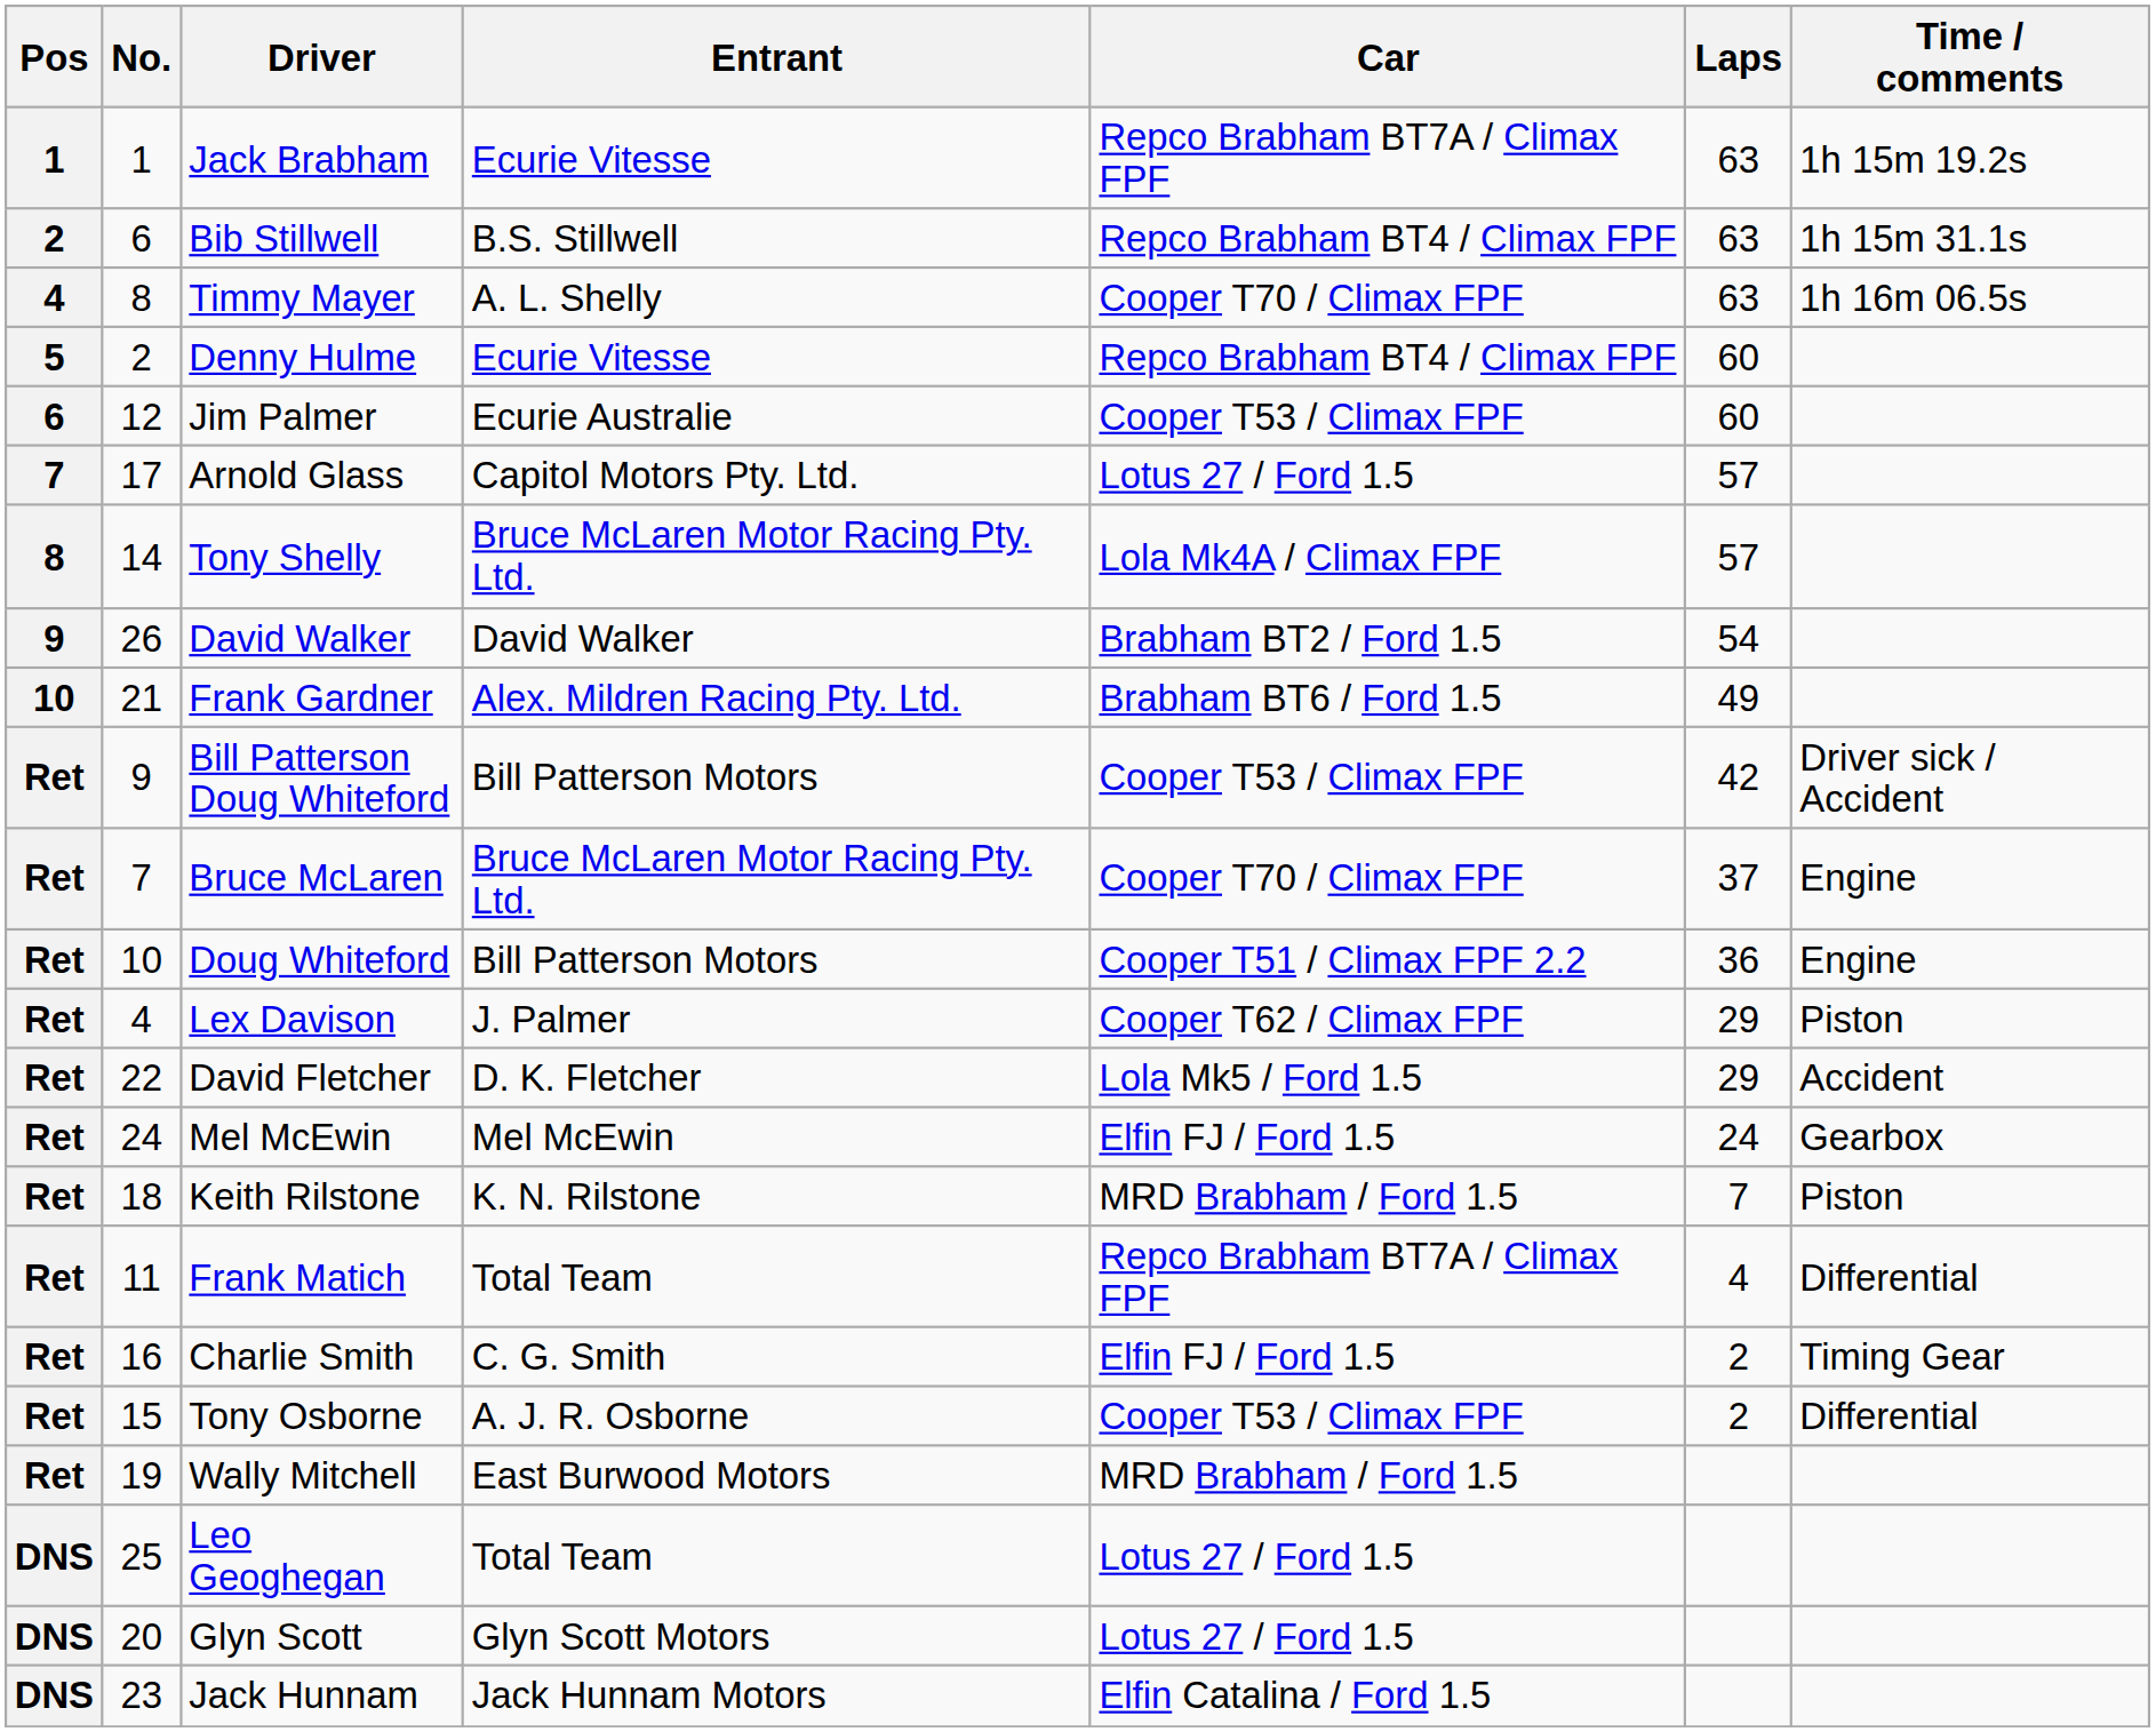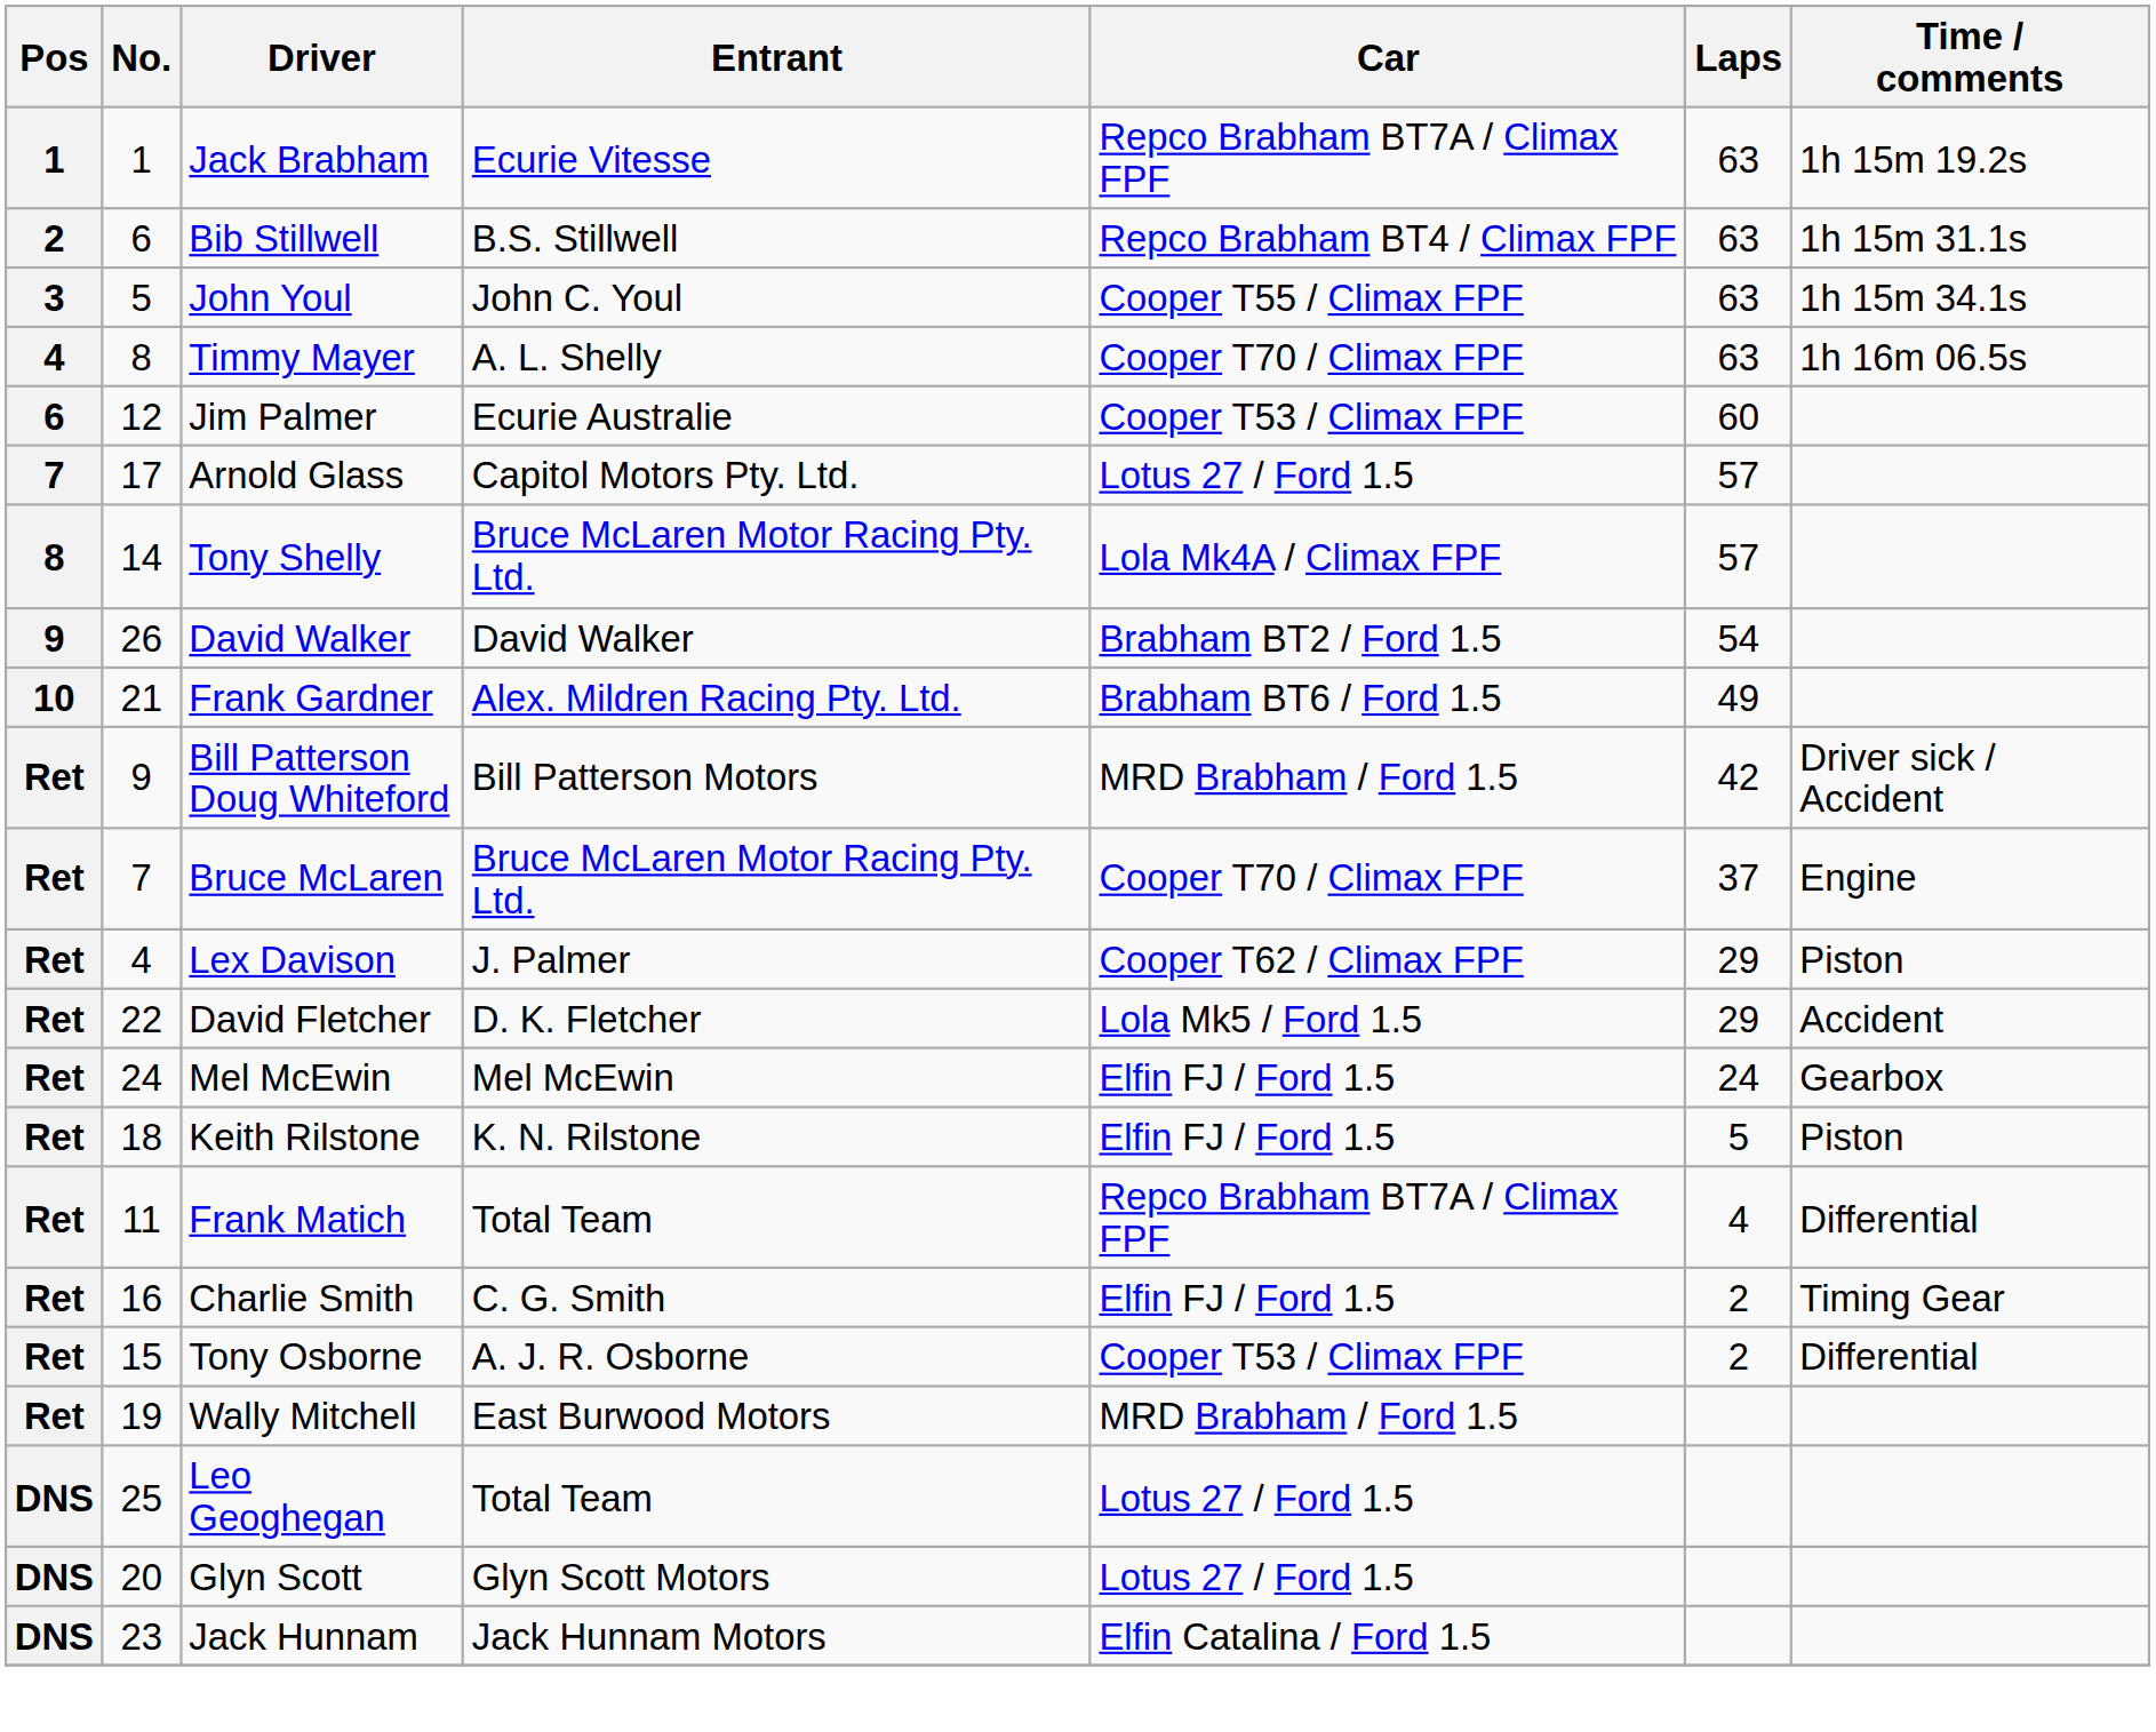+ row: 3 | 5 | John Youl | John C. Youl | Cooper T55 / Climax FPF | 63 | 1h 15m 34.1s
- row: 5 | 2 | Denny Hulme | Ecurie Vitesse | Repco Brabham BT4 / Climax FPF | 60
Bill Patterson Doug Whiteford | Car: Cooper T53 / Climax FPF -> MRD Brabham / Ford 1.5
- row: Ret | 10 | Doug Whiteford | Bill Patterson Motors | Cooper T51 / Climax FPF 2.2 | 36 | Engine
Keith Rilstone | Car: MRD Brabham / Ford 1.5 -> Elfin FJ / Ford 1.5
Keith Rilstone | Laps: 7 -> 5
